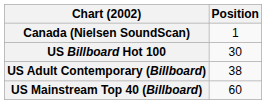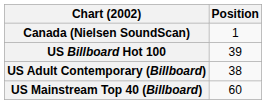US Billboard Hot 100 | Position: 30 -> 39
